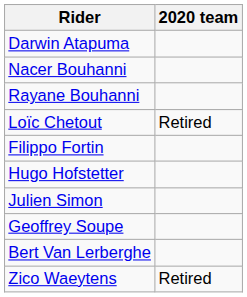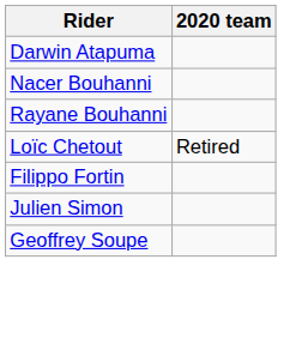- row: Hugo Hofstetter
- row: Bert Van Lerberghe
- row: Zico Waeytens | Retired
